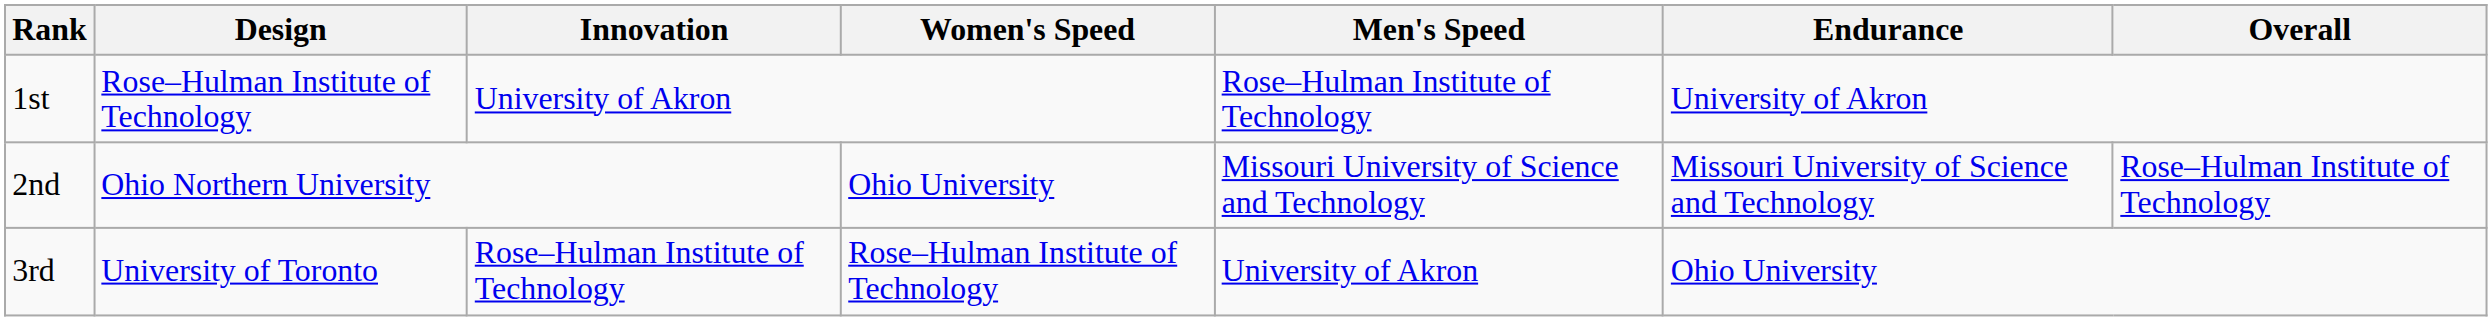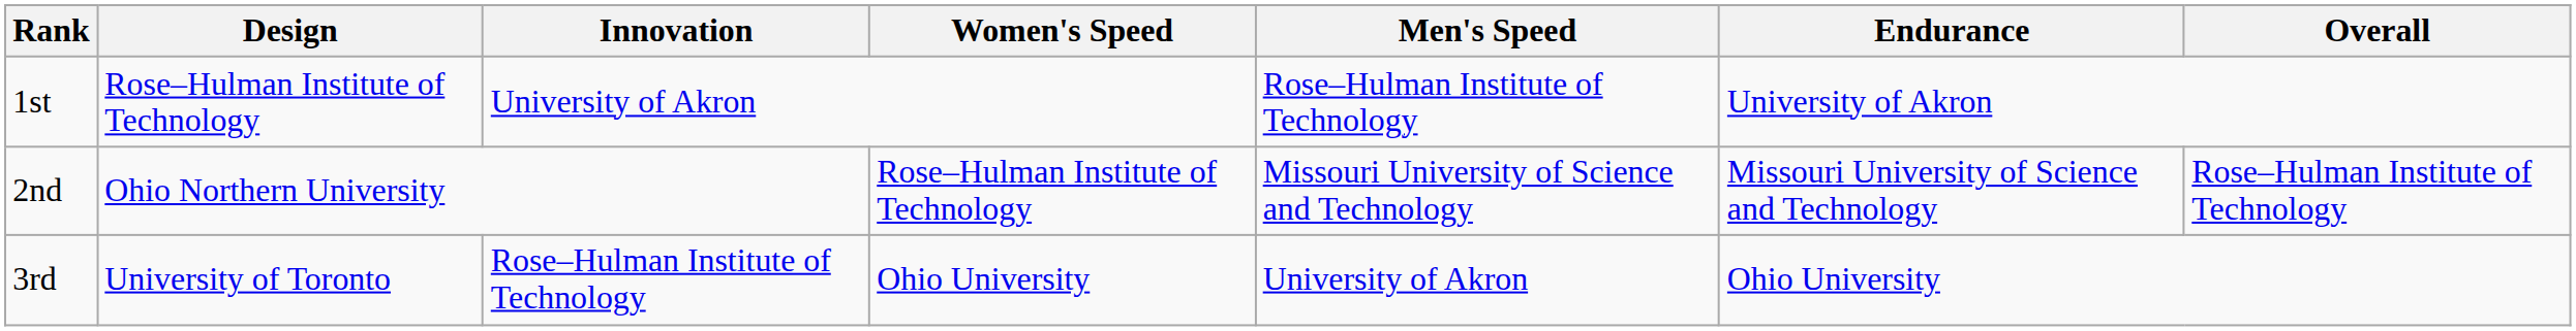2nd | Women's Speed: Ohio University -> Rose–Hulman Institute of Technology
3rd | Women's Speed: Rose–Hulman Institute of Technology -> Ohio University
